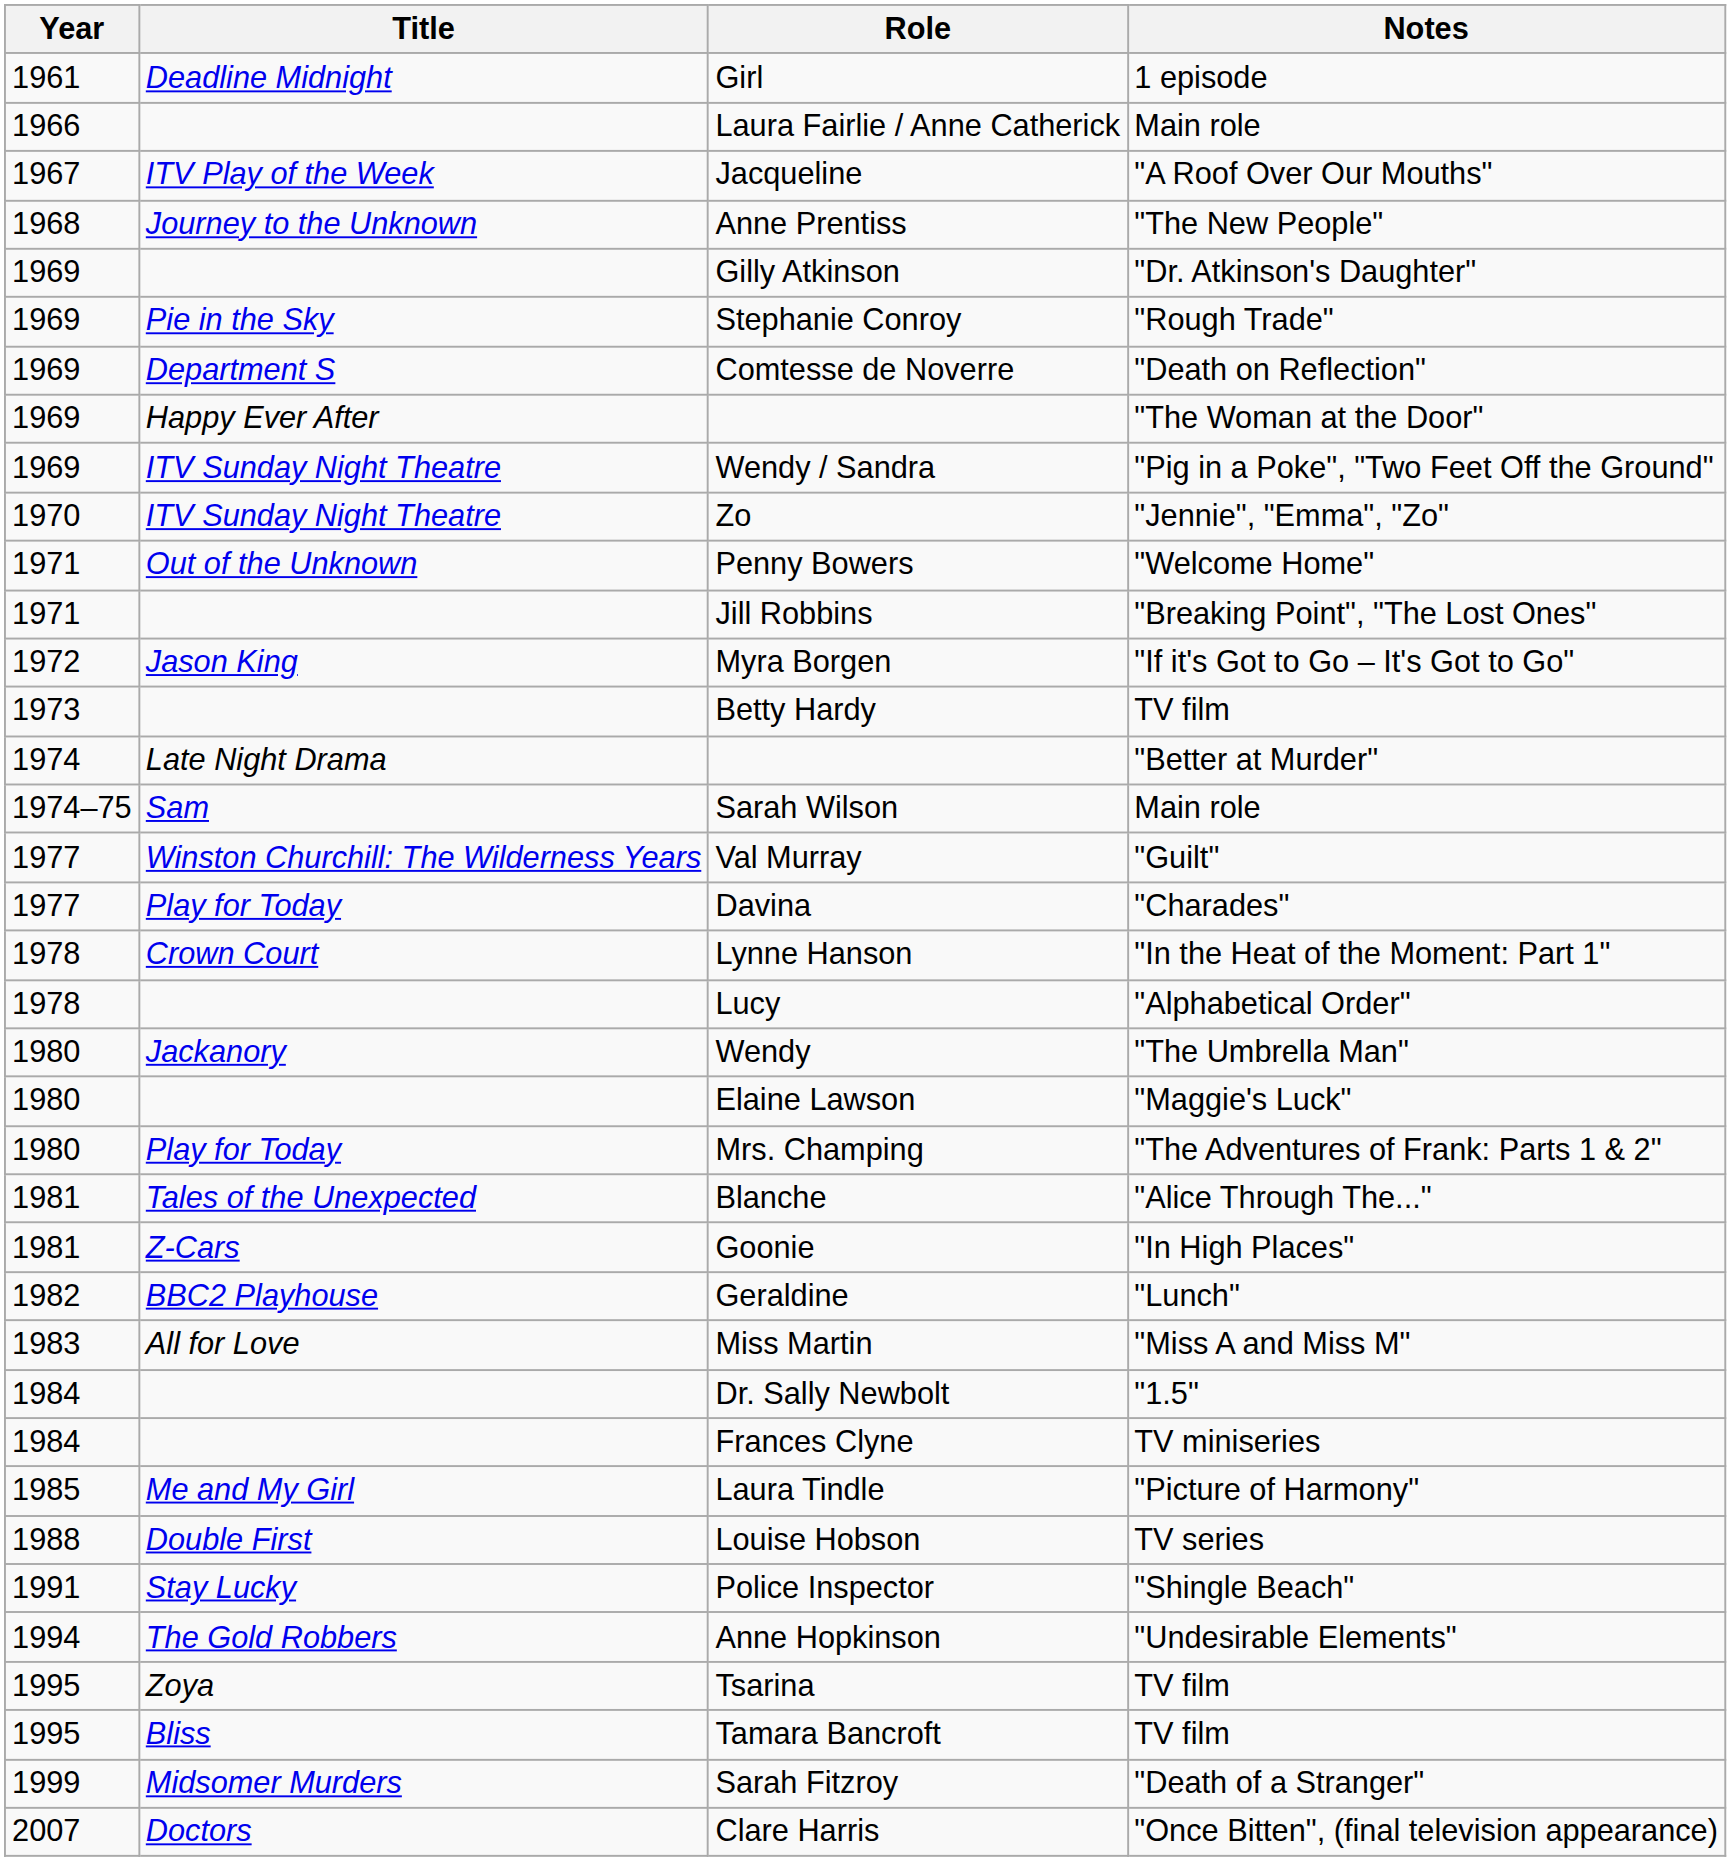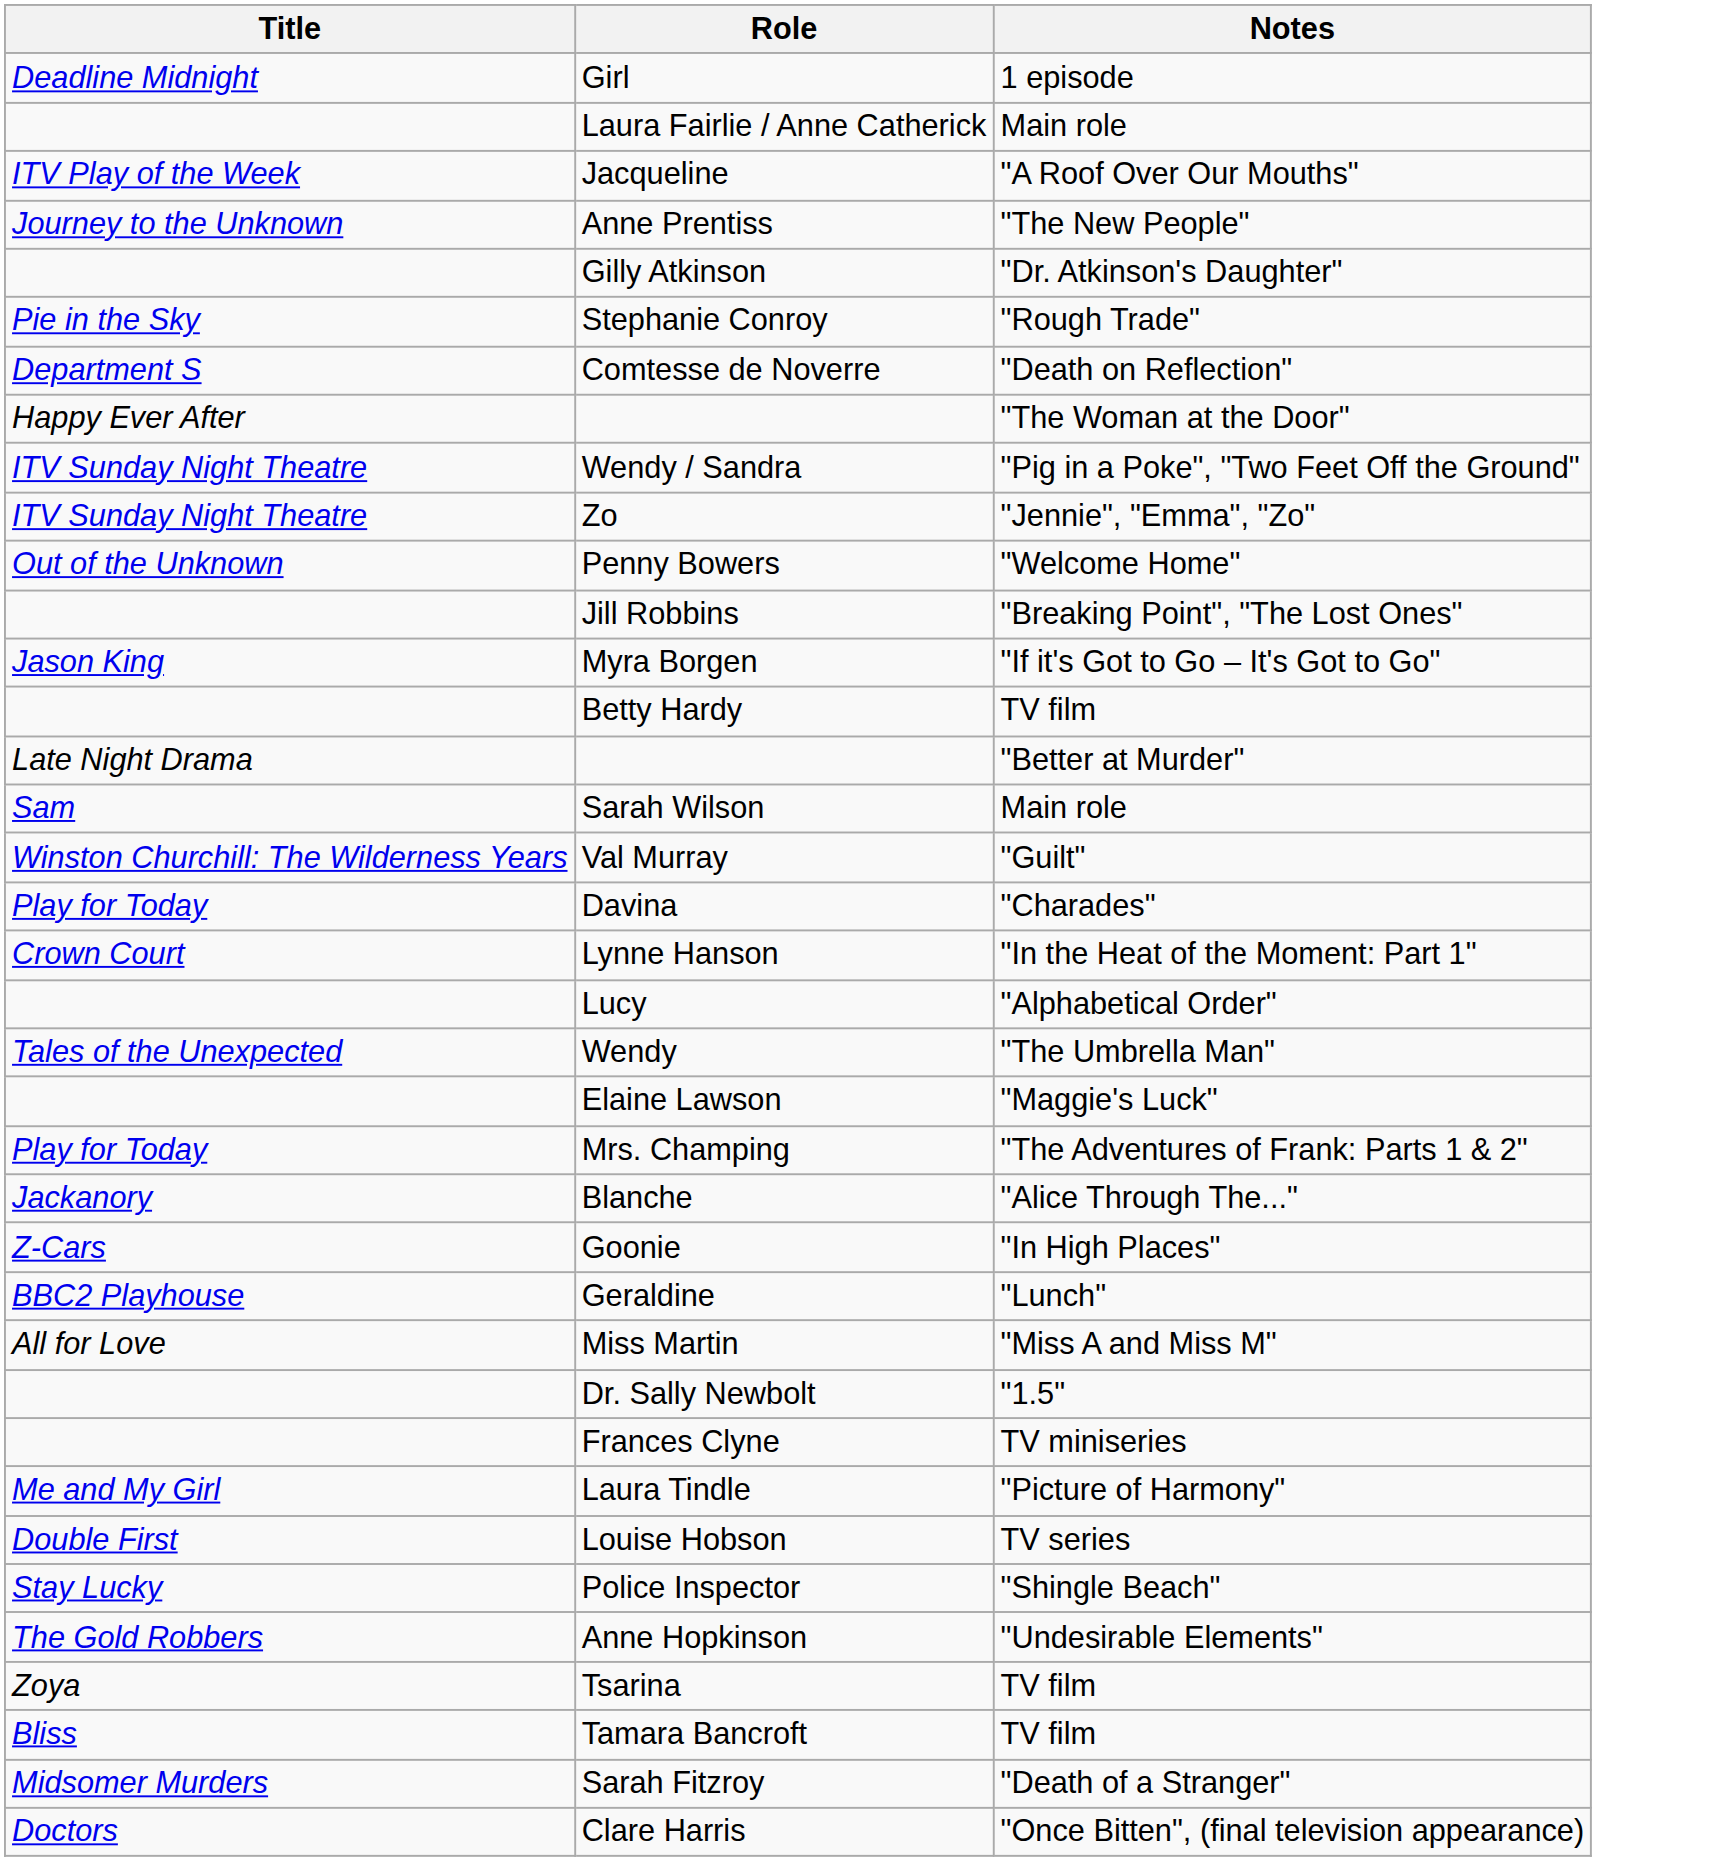- column: Year | 1961 | 1966 | 1967 | 1968 | 1969 | 1969 | 1969 | 1969 | 1969 | 1970 | 1971 | 1971 | 1972 | 1973 | 1974 | 1974–75 | 1977 | 1977 | 1978 | 1978 | 1980 | 1980 | 1980 | 1981 | 1981 | 1982 | 1983 | 1984 | 1984 | 1985 | 1988 | 1991 | 1994 | 1995 | 1995 | 1999 | 2007
Wendy | Title: Jackanory -> Tales of the Unexpected
Blanche | Title: Tales of the Unexpected -> Jackanory
